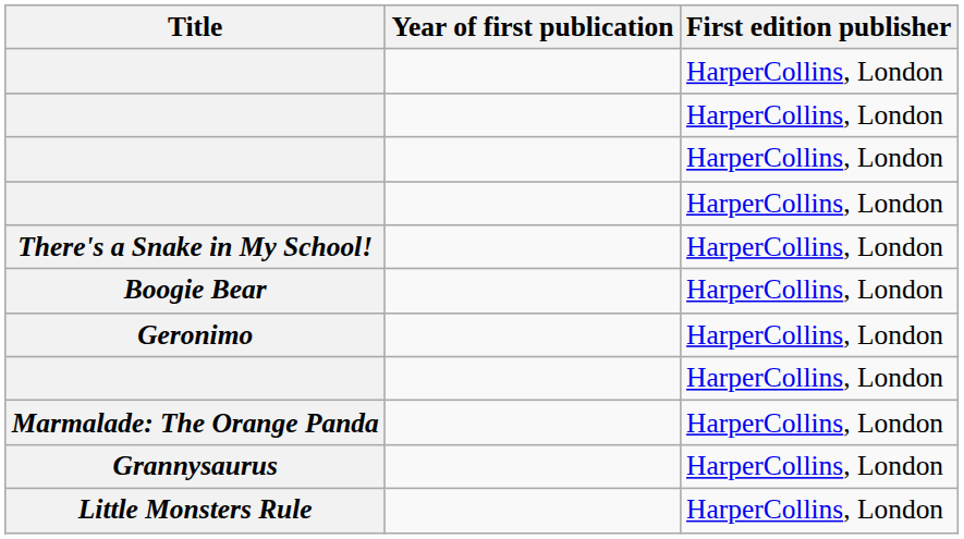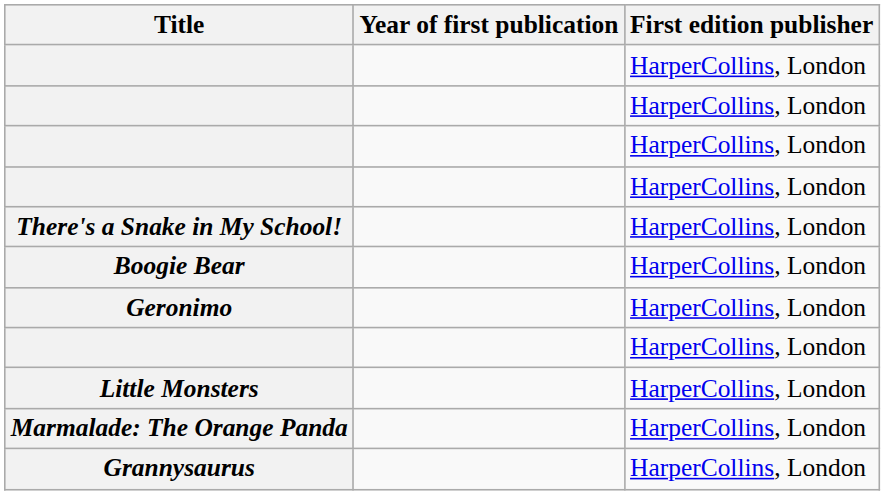+ row: Little Monsters | HarperCollins, London
- row: Little Monsters Rule | HarperCollins, London
